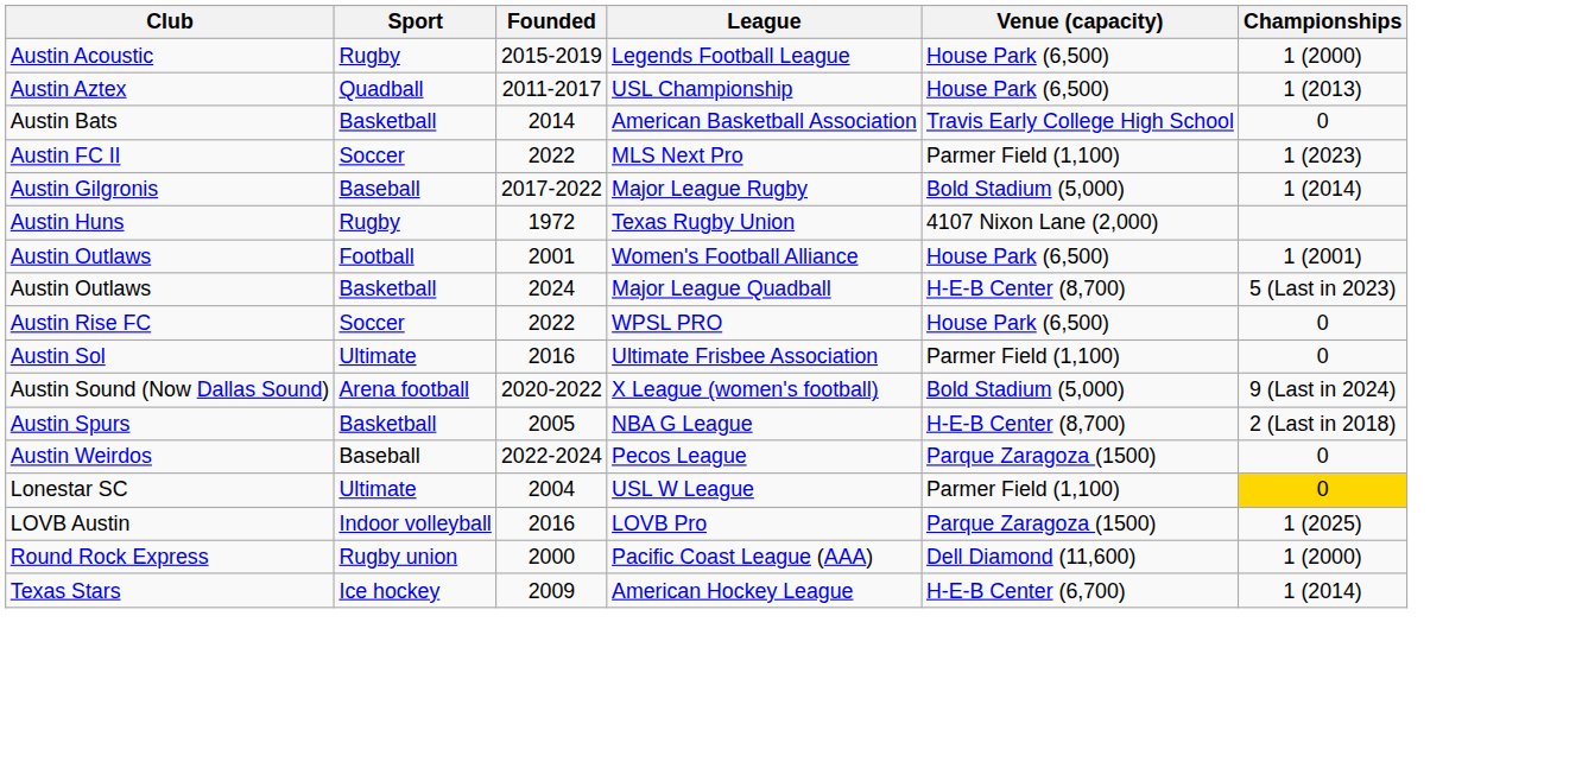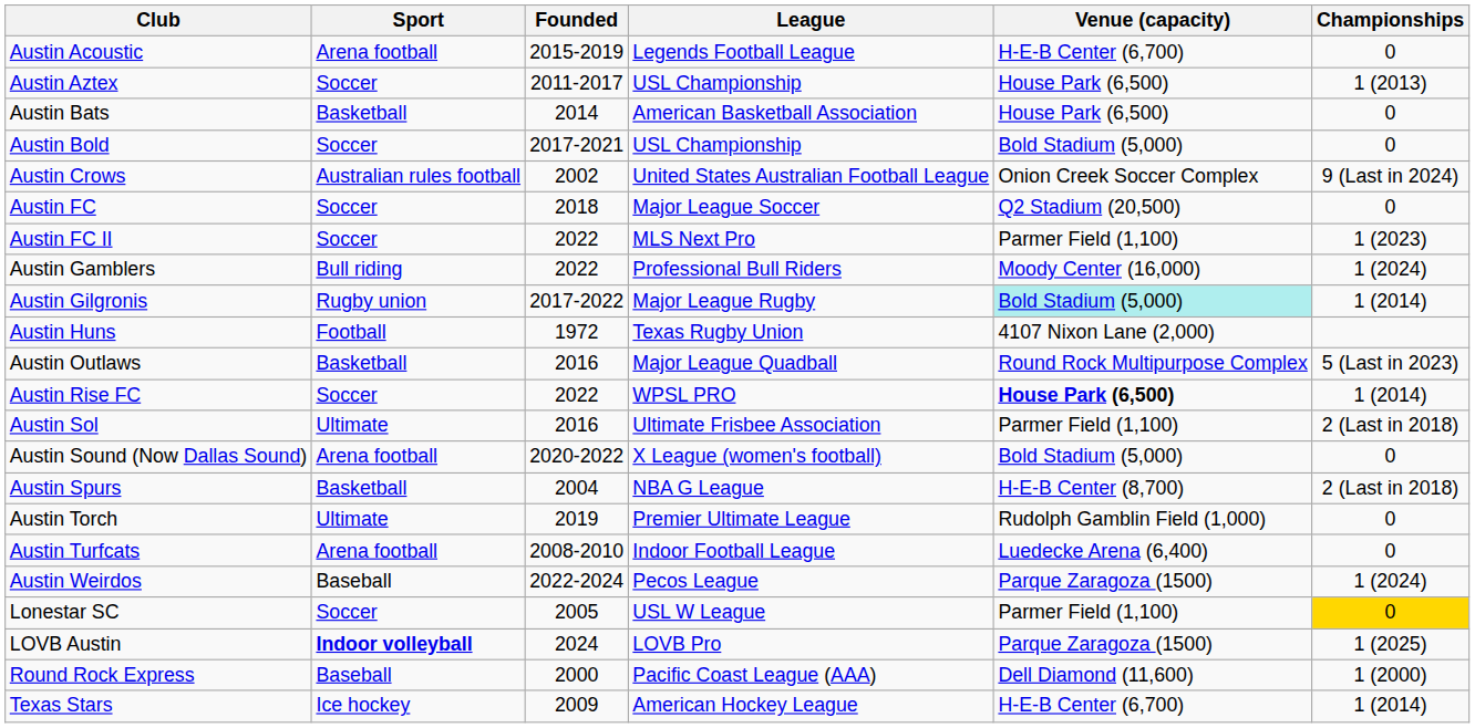Austin Acoustic | Sport: Rugby -> Arena football
Austin Acoustic | Venue (capacity): House Park (6,500) -> H-E-B Center (6,700)
Austin Acoustic | Championships: 1 (2000) -> 0
Austin Aztex | Sport: Quadball -> Soccer
Austin Bats | Venue (capacity): Travis Early College High School -> House Park (6,500)
+ row: Austin Bold | Soccer | 2017-2021 | USL Championship | Bold Stadium (5,000) | 0
+ row: Austin Crows | Australian rules football | 2002 | United States Australian Football League | Onion Creek Soccer Complex | 9 (Last in 2024)
+ row: Austin FC | Soccer | 2018 | Major League Soccer | Q2 Stadium (20,500) | 0
+ row: Austin Gamblers | Bull riding | 2022 | Professional Bull Riders | Moody Center (16,000) | 1 (2024)
Austin Gilgronis | Sport: Baseball -> Rugby union
Austin Gilgronis | Venue (capacity): no background -> paleturquoise background
Austin Huns | Sport: Rugby -> Football
- row: Austin Outlaws | Football | 2001 | Women's Football Alliance | House Park (6,500) | 1 (2001)
Austin Outlaws / Major League Quadball | Founded: 2024 -> 2016
Austin Outlaws / Major League Quadball | Venue (capacity): H-E-B Center (8,700) -> Round Rock Multipurpose Complex
Austin Rise FC | Venue (capacity): normal -> bold
Austin Rise FC | Championships: 0 -> 1 (2014)
Austin Sol | Championships: 0 -> 2 (Last in 2018)
Austin Sound (Now Dallas Sound) | Championships: 9 (Last in 2024) -> 0
Austin Spurs | Founded: 2005 -> 2004
+ row: Austin Torch | Ultimate | 2019 | Premier Ultimate League | Rudolph Gamblin Field (1,000) | 0
+ row: Austin Turfcats | Arena football | 2008-2010 | Indoor Football League | Luedecke Arena (6,400) | 0
Austin Weirdos | Championships: 0 -> 1 (2024)
Lonestar SC | Sport: Ultimate -> Soccer
Lonestar SC | Founded: 2004 -> 2005
LOVB Austin | Sport: normal -> bold
LOVB Austin | Founded: 2016 -> 2024
Round Rock Express | Sport: Rugby union -> Baseball
